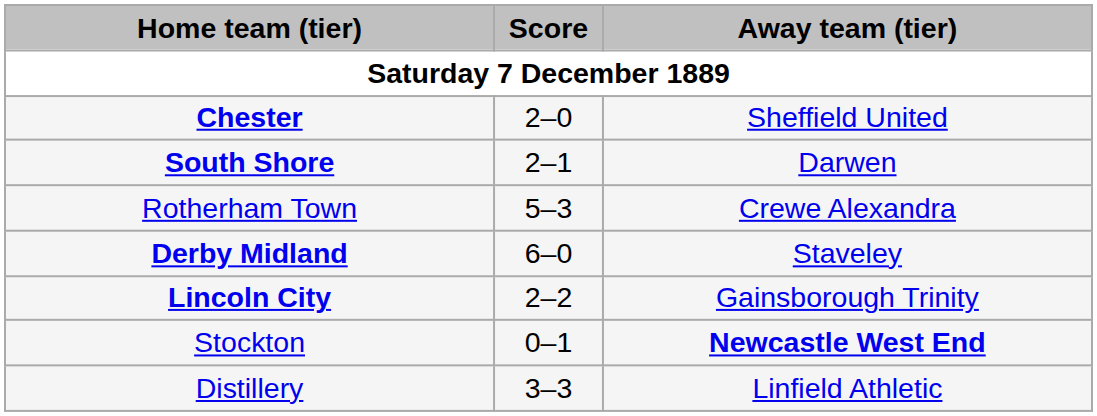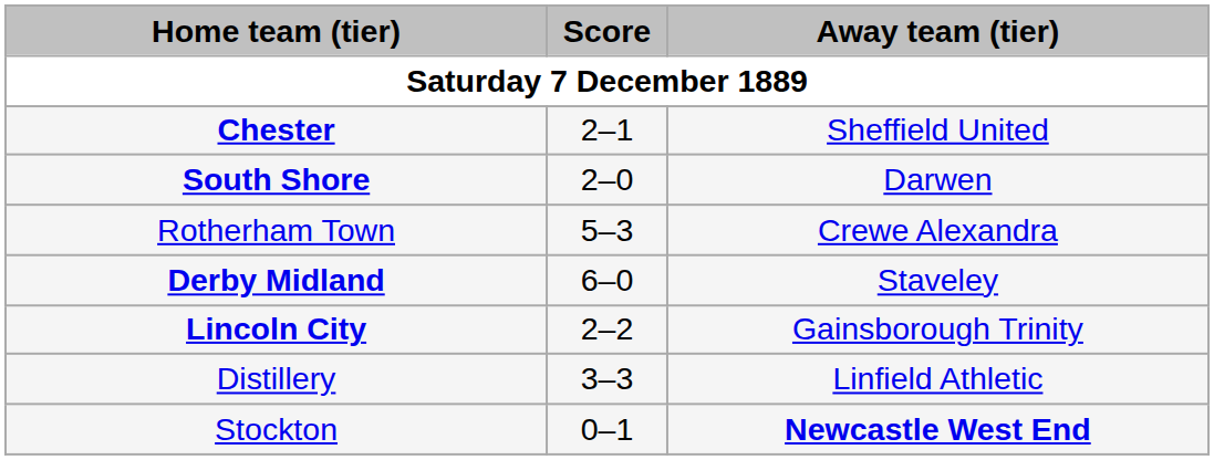Chester | Score: 2–0 -> 2–1
South Shore | Score: 2–1 -> 2–0
rows swapped: Distillery <-> Stockton
